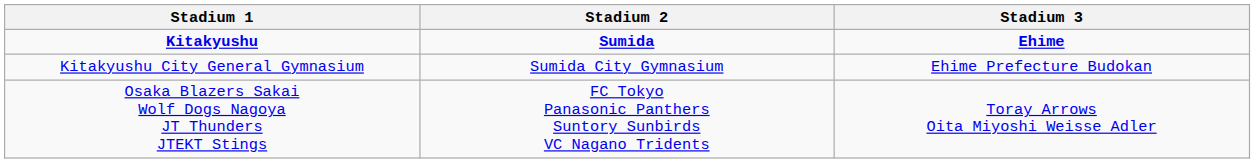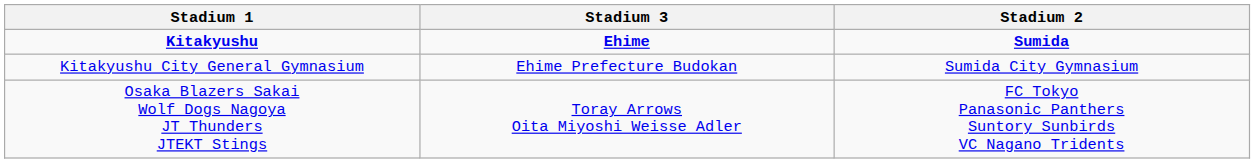columns swapped: Stadium 2 <-> Stadium 3
